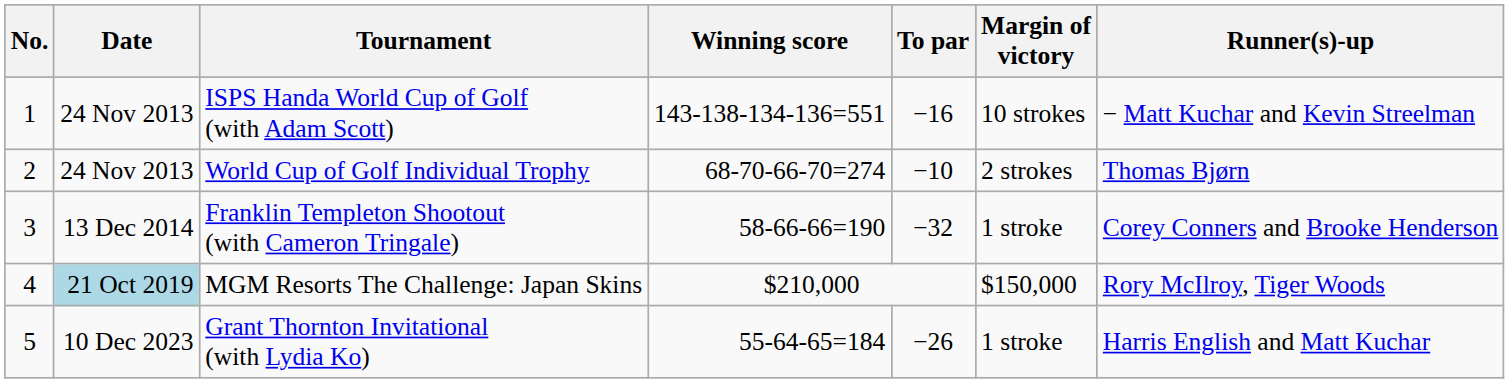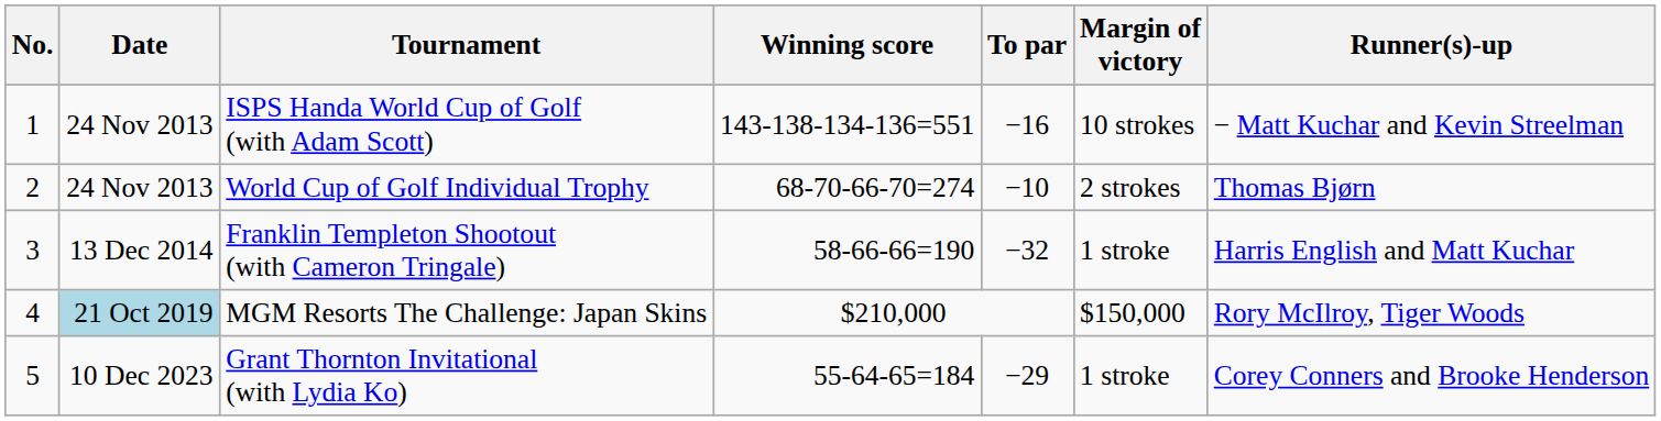Franklin Templeton Shootout (with Cameron Tringale) | Runner(s)-up: Corey Conners and Brooke Henderson -> Harris English and Matt Kuchar
Grant Thornton Invitational (with Lydia Ko) | To par: −26 -> −29
Grant Thornton Invitational (with Lydia Ko) | Runner(s)-up: Harris English and Matt Kuchar -> Corey Conners and Brooke Henderson
